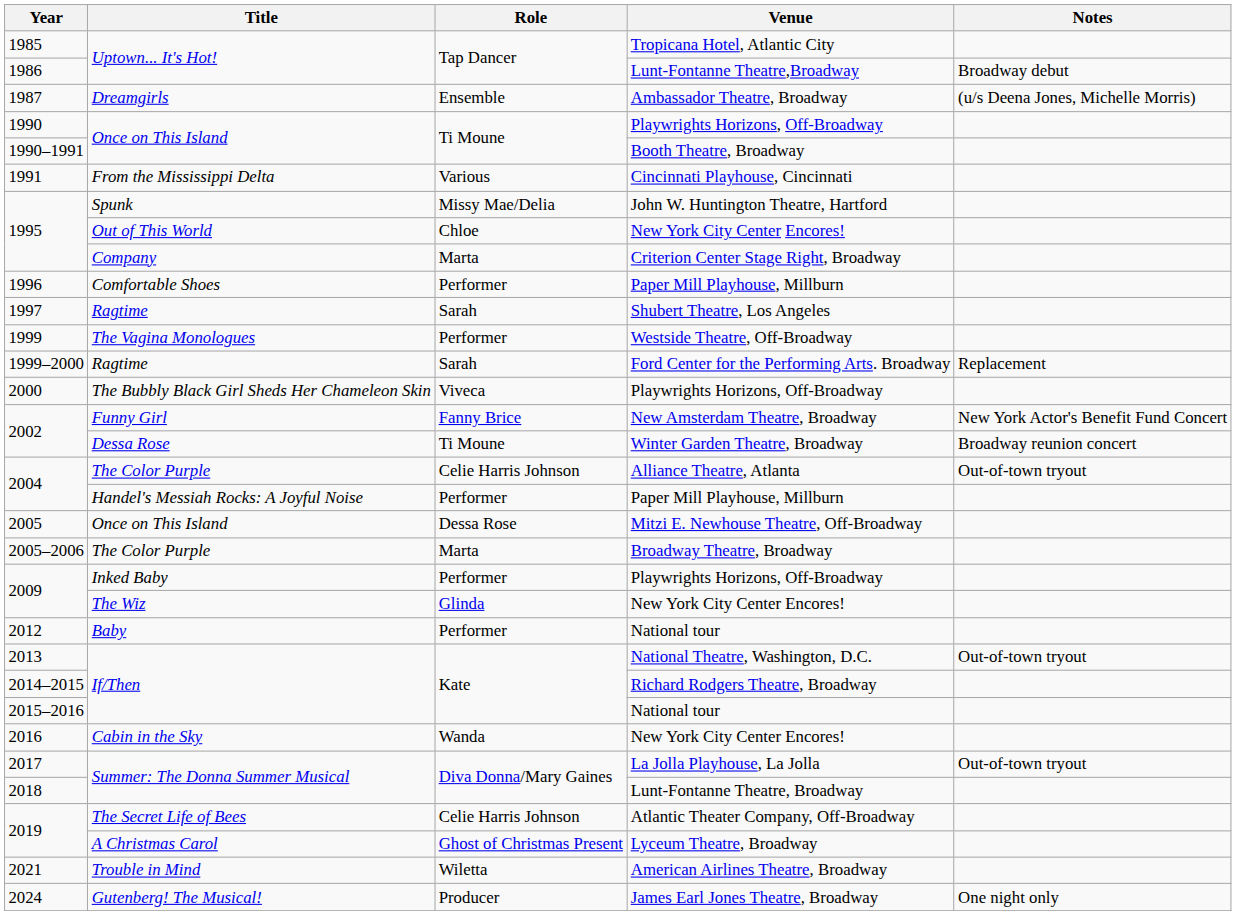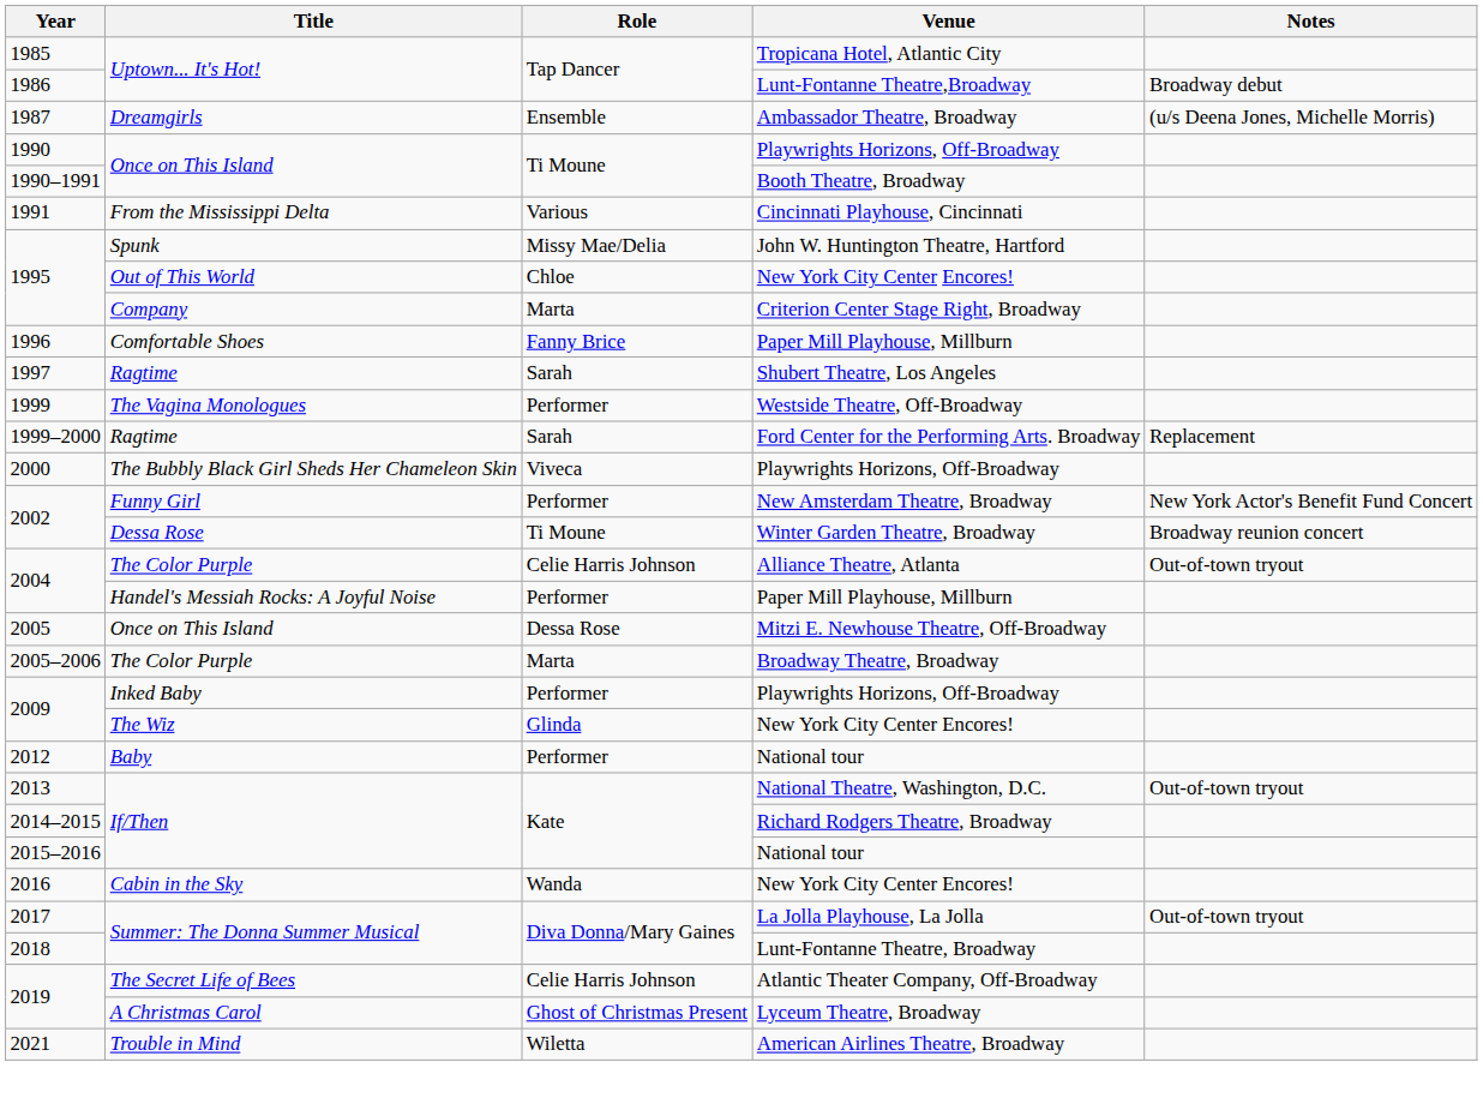1996 | Role: Performer -> Fanny Brice
2002 / New Amsterdam Theatre, Broadway | Role: Fanny Brice -> Performer
- row: 2024 | Gutenberg! The Musical! | Producer | James Earl Jones Theatre, Broadway | One night only
